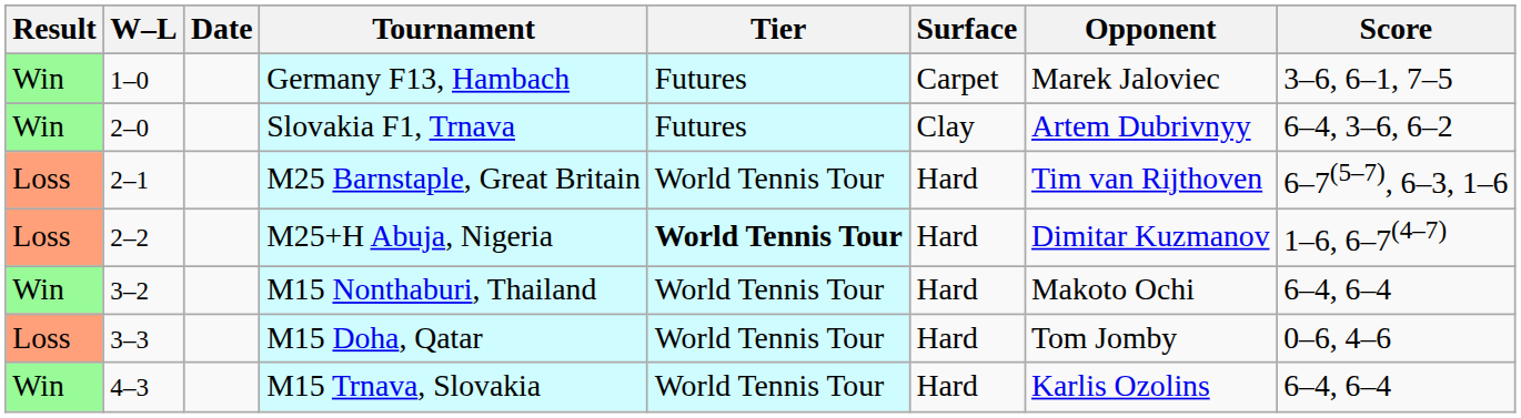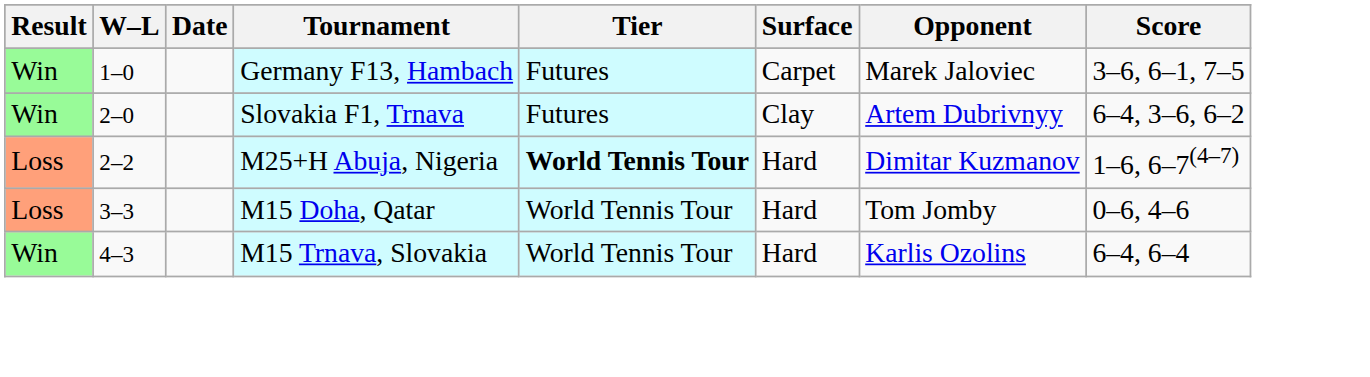- row: Loss | 2–1 | M25 Barnstaple, Great Britain | World Tennis Tour | Hard | Tim van Rijthoven | 6–7(5–7), 6–3, 1–6
- row: Win | 3–2 | M15 Nonthaburi, Thailand | World Tennis Tour | Hard | Makoto Ochi | 6–4, 6–4
